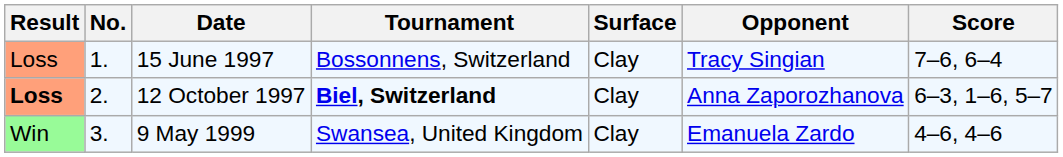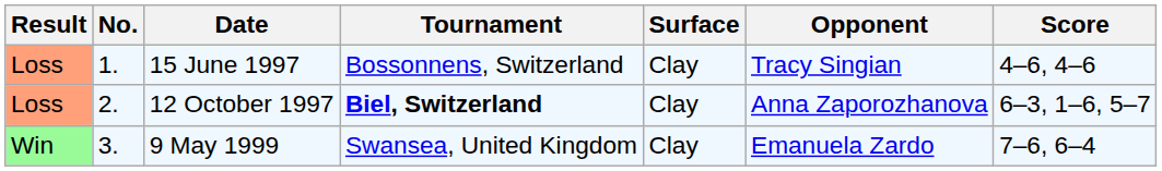15 June 1997 | Score: 7–6, 6–4 -> 4–6, 4–6
12 October 1997 | Result: bold -> normal
9 May 1999 | Score: 4–6, 4–6 -> 7–6, 6–4
